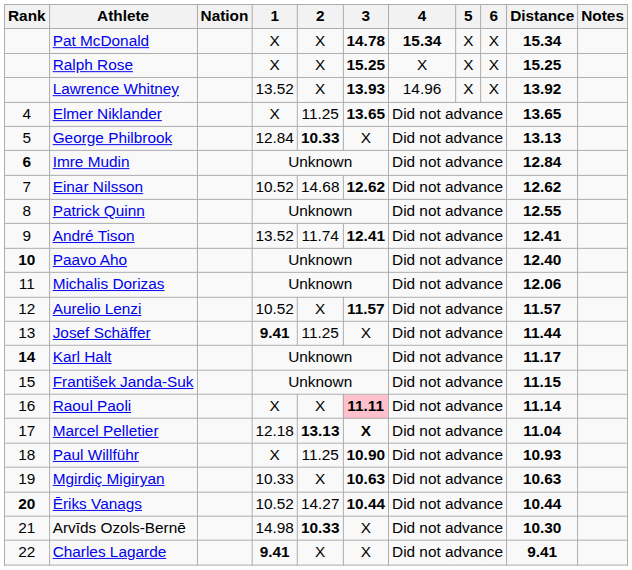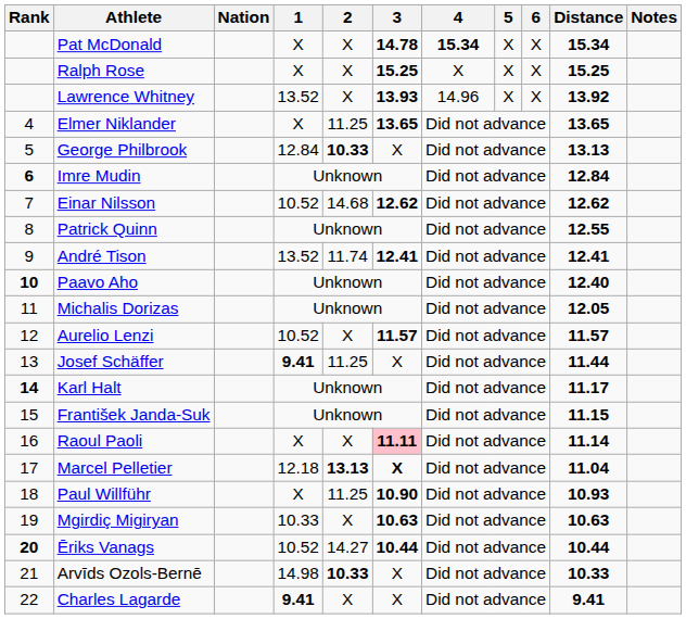Michalis Dorizas | Distance: 12.06 -> 12.05
Arvīds Ozols-Bernē | Distance: 10.30 -> 10.33
